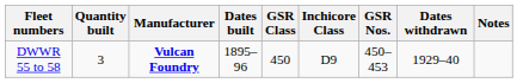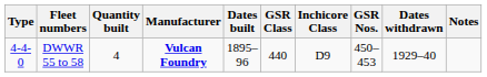+ column: Type | 4-4-0
DWWR 55 to 58 | Quantity built: 3 -> 4
DWWR 55 to 58 | GSR Class: 450 -> 440
